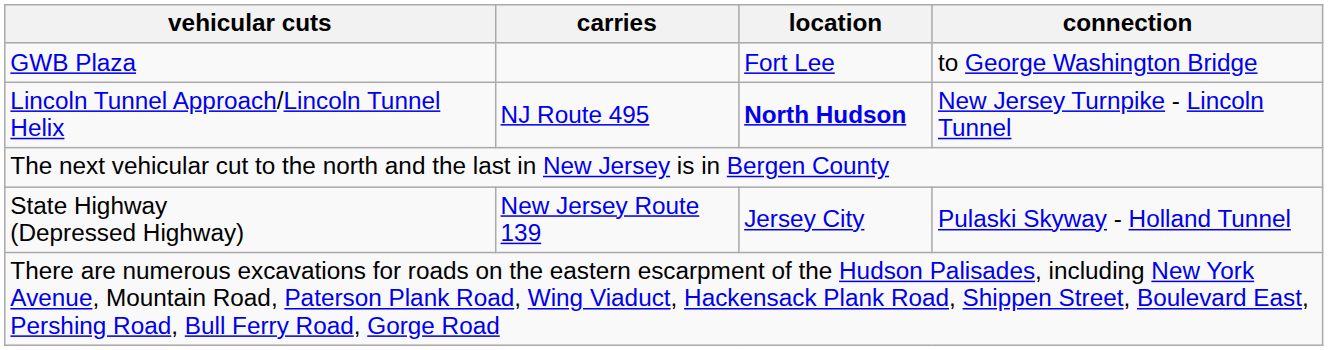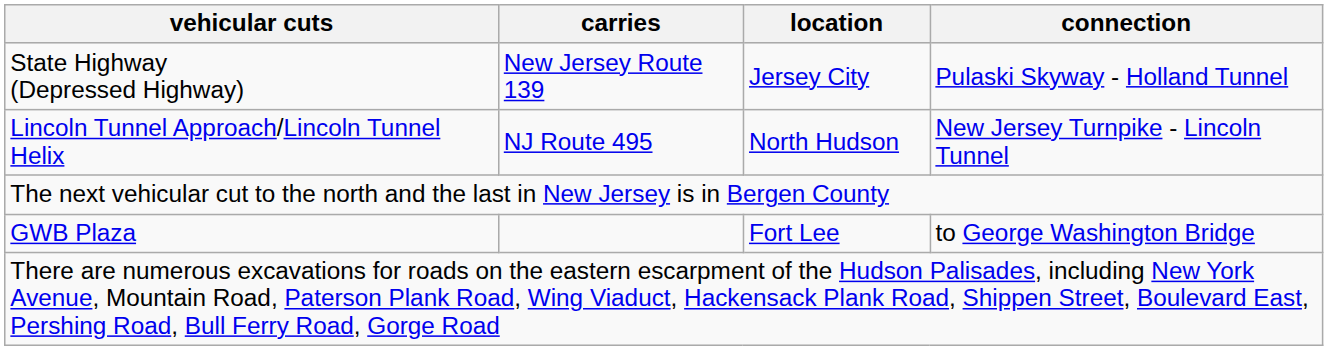rows swapped: State Highway (Depressed Highway) <-> GWB Plaza
Lincoln Tunnel Approach/Lincoln Tunnel Helix | location: bold -> normal
